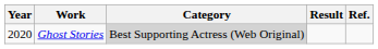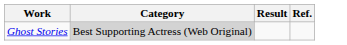- column: Year | 2020
